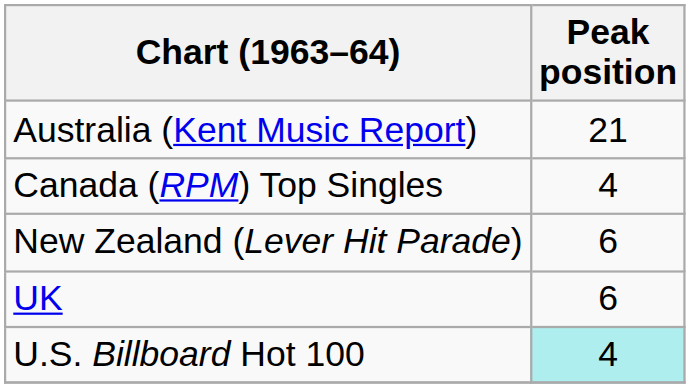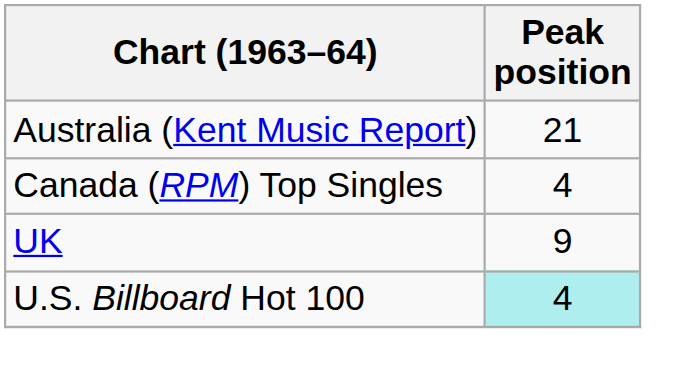- row: New Zealand (Lever Hit Parade) | 6
UK | Peak position: 6 -> 9
